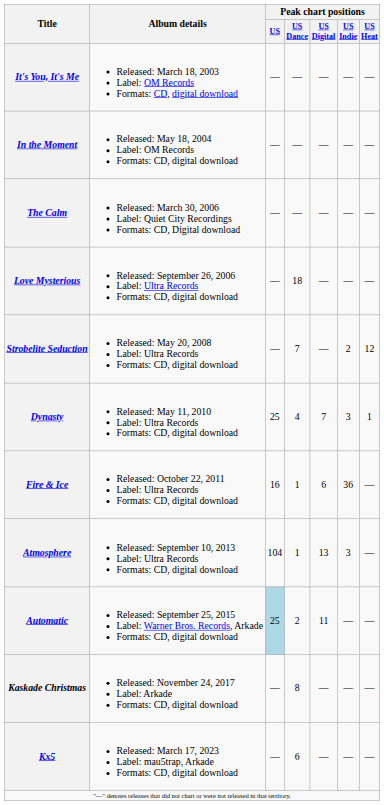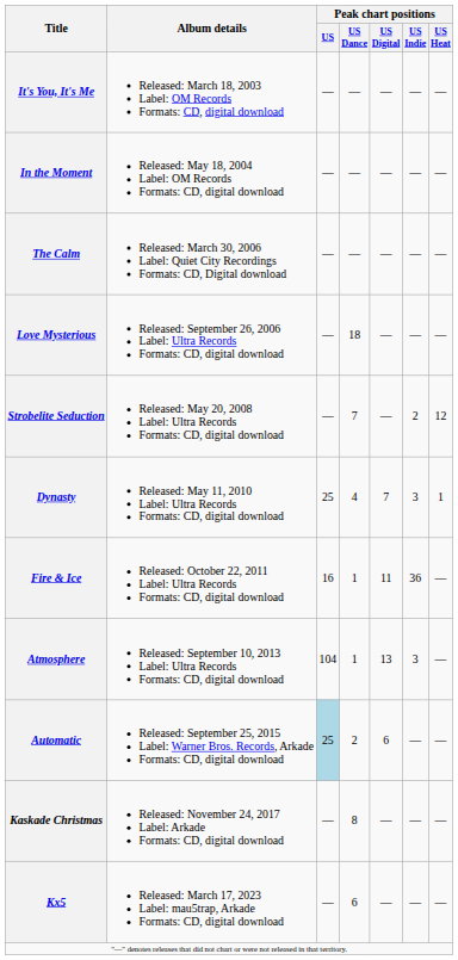Fire & Ice | Peak chart positions / US Digital: 6 -> 11
Automatic | Peak chart positions / US Digital: 11 -> 6
